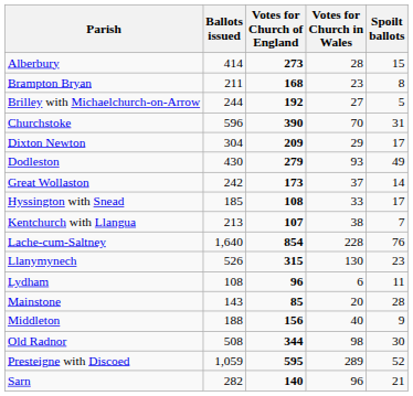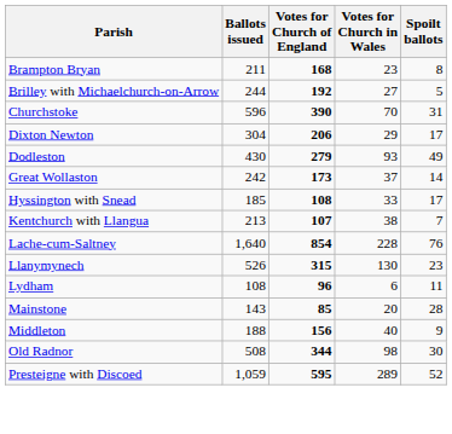- row: Alberbury | 414 | 273 | 28 | 15
Dixton Newton | Votes for Church of England: 209 -> 206
- row: Sarn | 282 | 140 | 96 | 21
